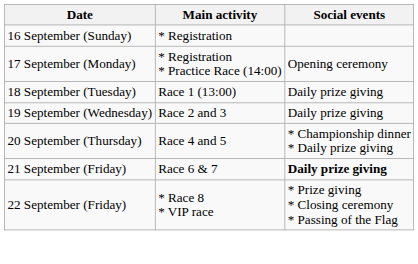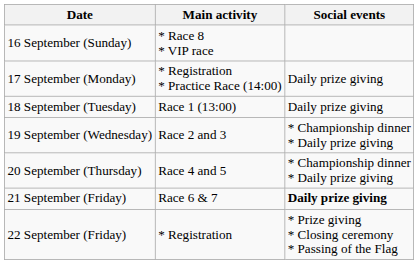16 September (Sunday) | Main activity: * Registration -> * Race 8 * VIP race
17 September (Monday) | Social events: Opening ceremony -> Daily prize giving
19 September (Wednesday) | Social events: Daily prize giving -> * Championship dinner * Daily prize giving
22 September (Friday) | Main activity: * Race 8 * VIP race -> * Registration
